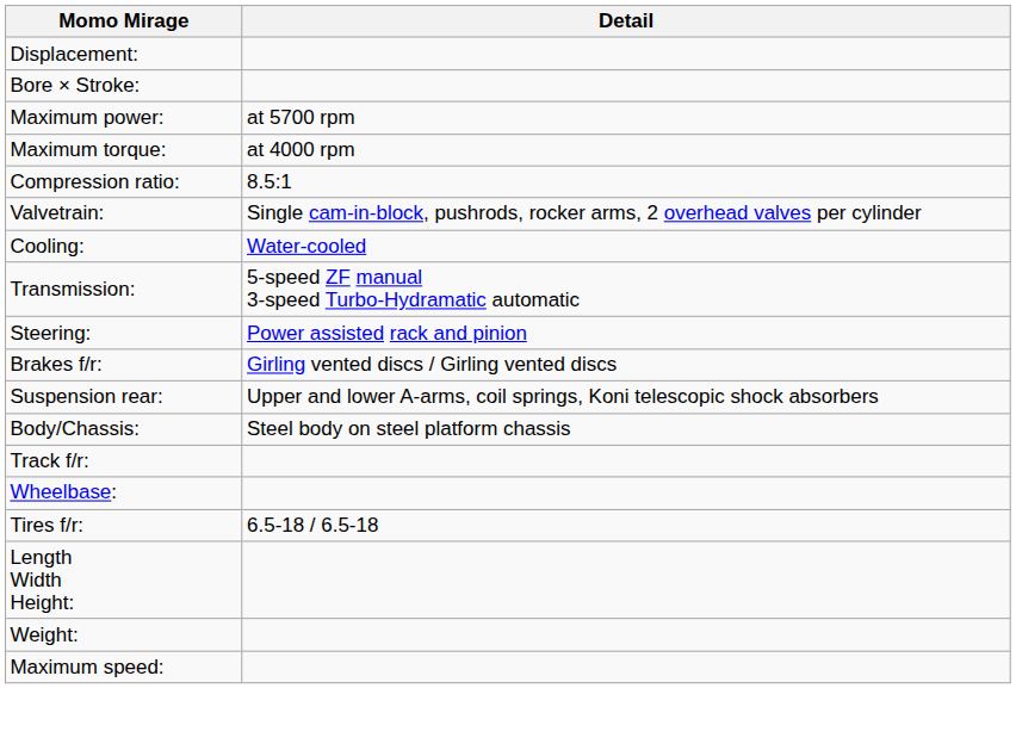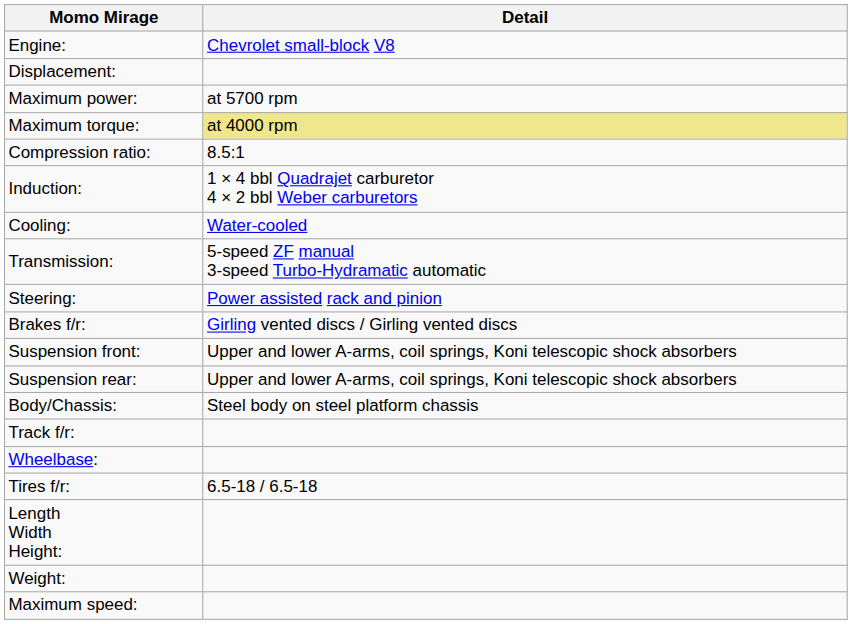+ row: Engine: | Chevrolet small-block V8
- row: Bore × Stroke:
Maximum torque: | Detail: no background -> khaki background
- row: Valvetrain: | Single cam-in-block, pushrods, rocker arms, 2 overhead valves per cylinder
+ row: Induction: | 1 × 4 bbl Quadrajet carburetor 4 × 2 bbl Weber carburetors
+ row: Suspension front: | Upper and lower A-arms, coil springs, Koni telescopic shock absorbers
